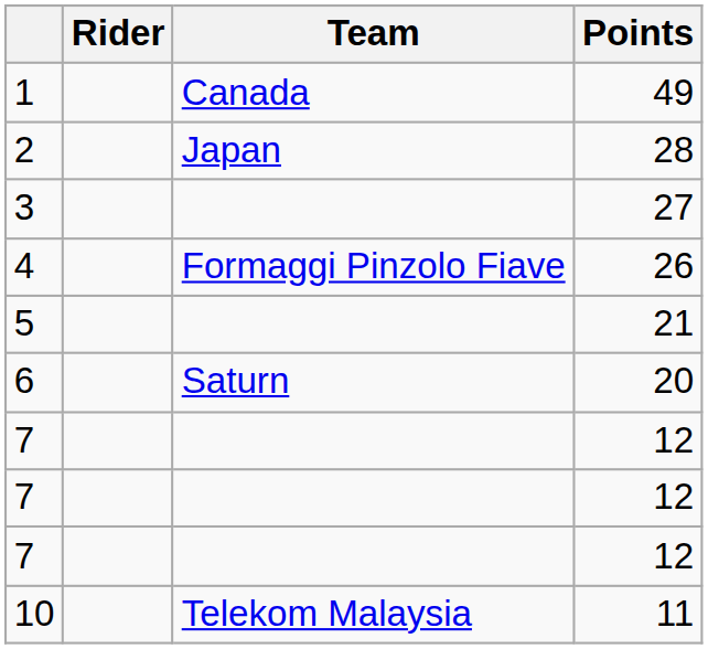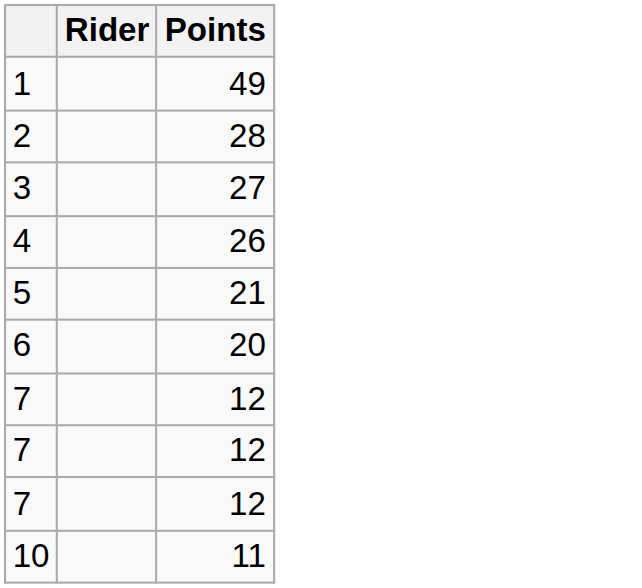- column: Team | Canada | Japan | Formaggi Pinzolo Fiave | Saturn | Telekom Malaysia
